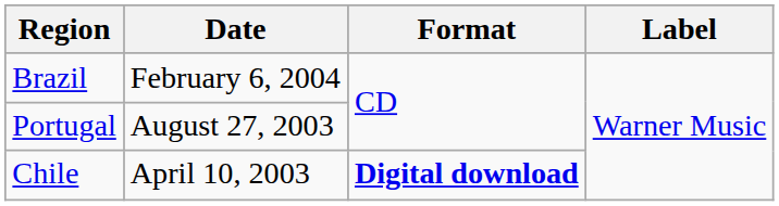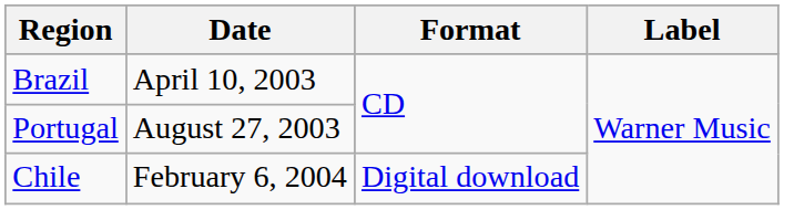Brazil | Date: February 6, 2004 -> April 10, 2003
Chile | Date: April 10, 2003 -> February 6, 2004
Chile | Format: bold -> normal
